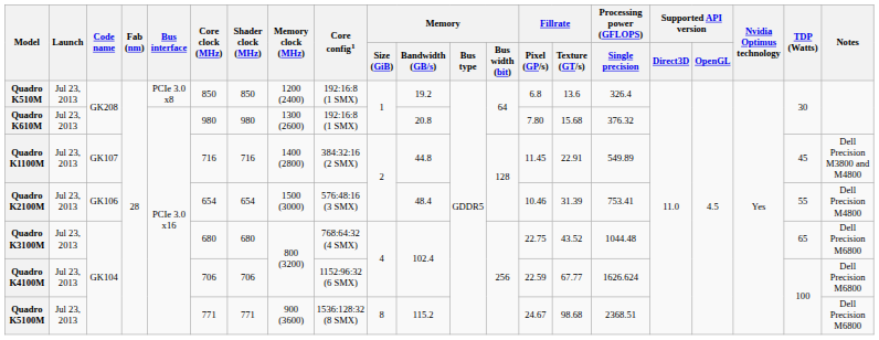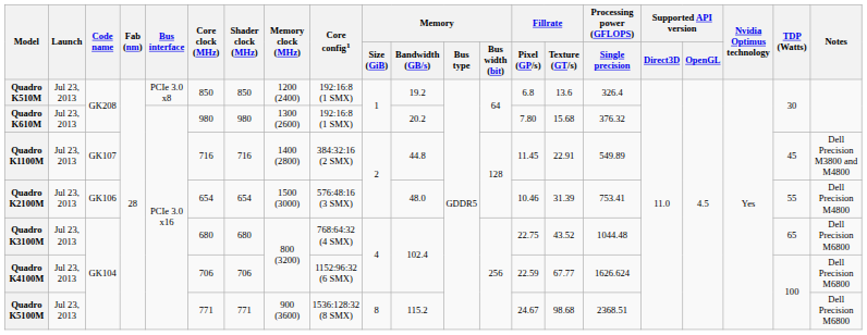Quadro K610M | Memory / Bandwidth (GB/s): 20.8 -> 20.2
Quadro K2100M | Memory / Bandwidth (GB/s): 48.4 -> 48.0
